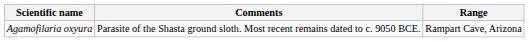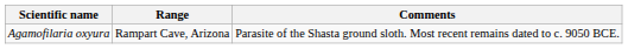columns swapped: Range <-> Comments
